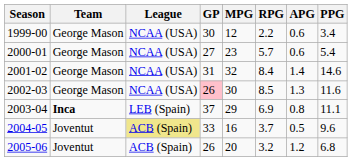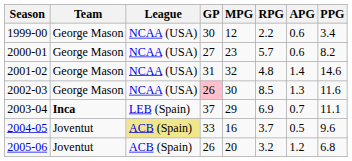2000-01 | PPG: 5.4 -> 8.2
2001-02 | RPG: 8.4 -> 4.8
2003-04 | APG: 0.8 -> 0.7
